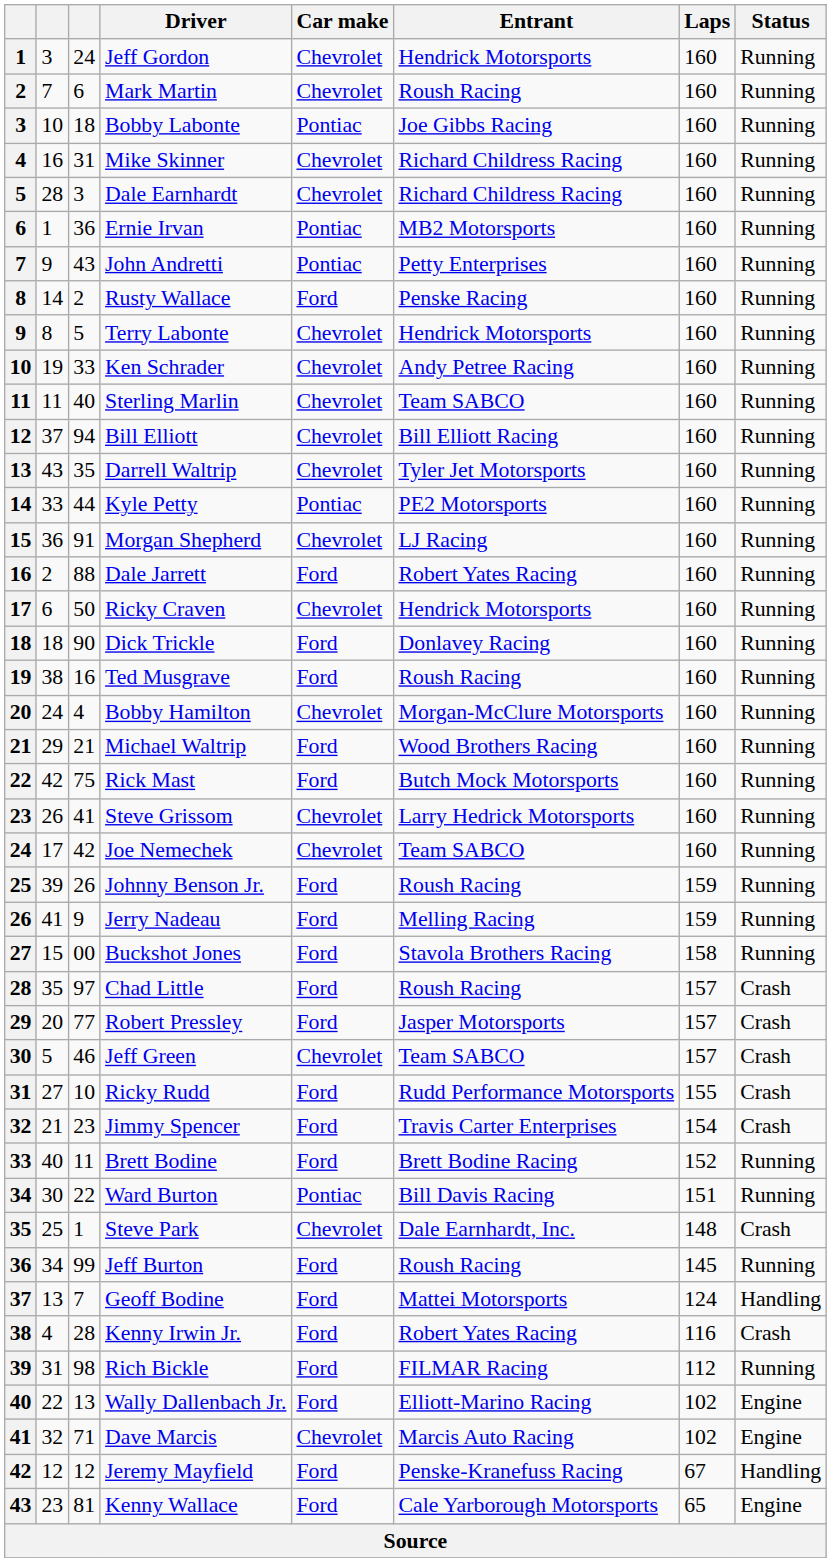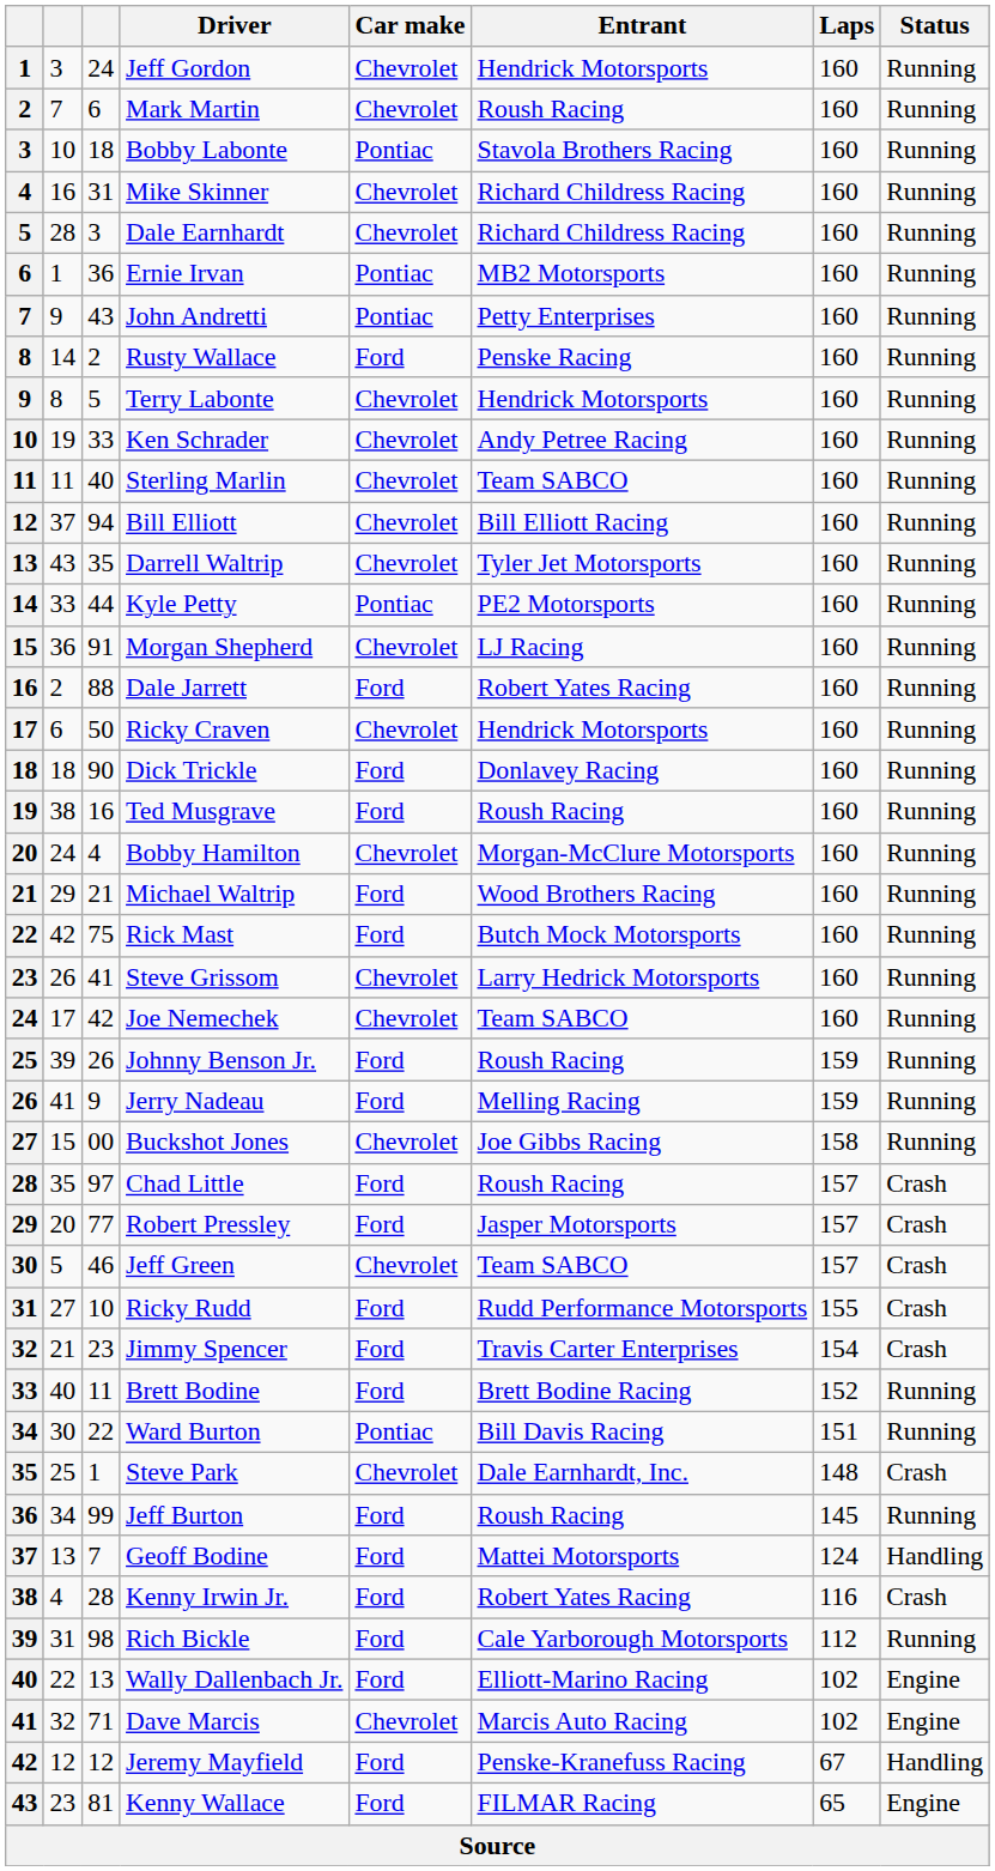Bobby Labonte | Entrant: Joe Gibbs Racing -> Stavola Brothers Racing
Buckshot Jones | Car make: Ford -> Chevrolet
Buckshot Jones | Entrant: Stavola Brothers Racing -> Joe Gibbs Racing
Rich Bickle | Entrant: FILMAR Racing -> Cale Yarborough Motorsports
Kenny Wallace | Entrant: Cale Yarborough Motorsports -> FILMAR Racing
